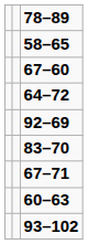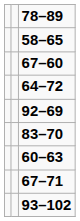rows swapped: 67–71 <-> 60–63
